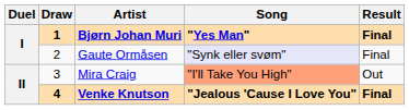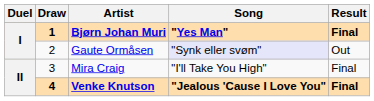Gaute Ormåsen | Result: Final -> Out
Mira Craig | Song: lightsalmon background -> no background
Mira Craig | Result: Out -> Final
